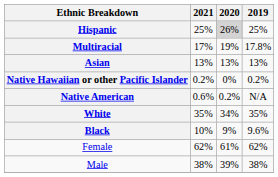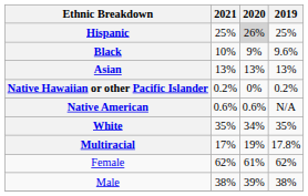rows swapped: Black <-> Multiracial
Native American | 2020: 0.2% -> 0.6%
